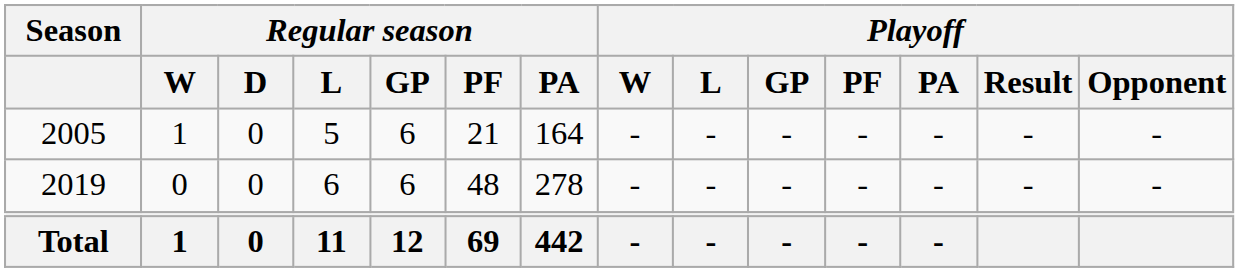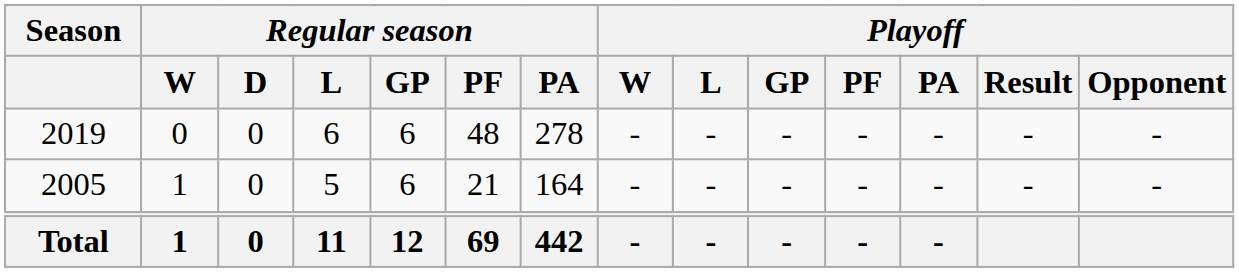rows swapped: 2005 <-> 2019
